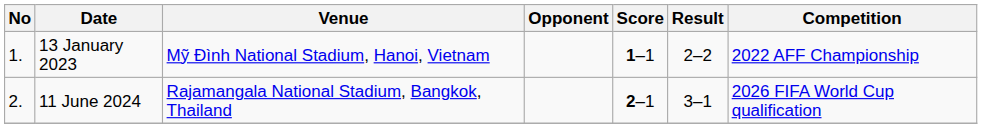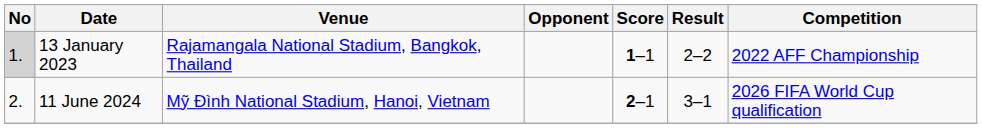13 January 2023 | No: no background -> lightgrey background
13 January 2023 | Venue: Mỹ Đình National Stadium, Hanoi, Vietnam -> Rajamangala National Stadium, Bangkok, Thailand
11 June 2024 | Venue: Rajamangala National Stadium, Bangkok, Thailand -> Mỹ Đình National Stadium, Hanoi, Vietnam
